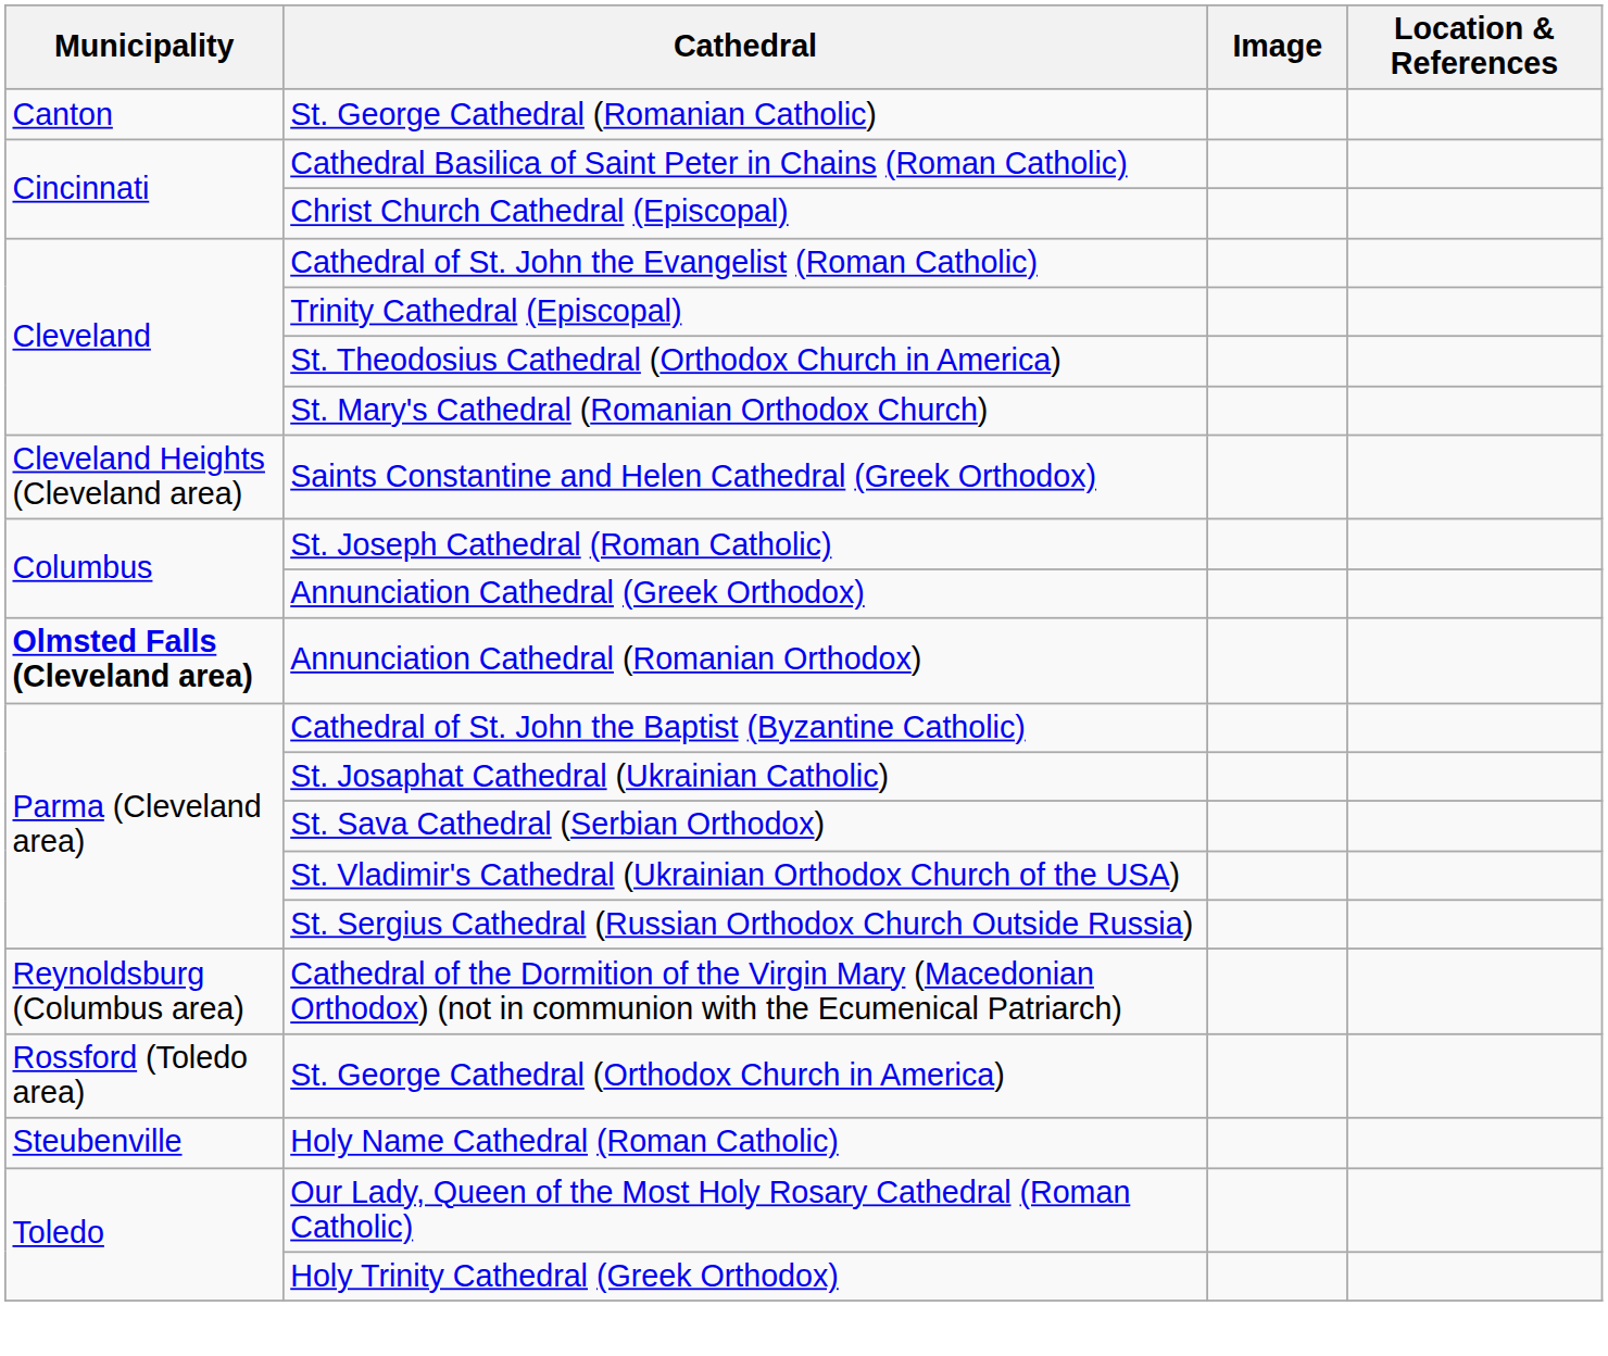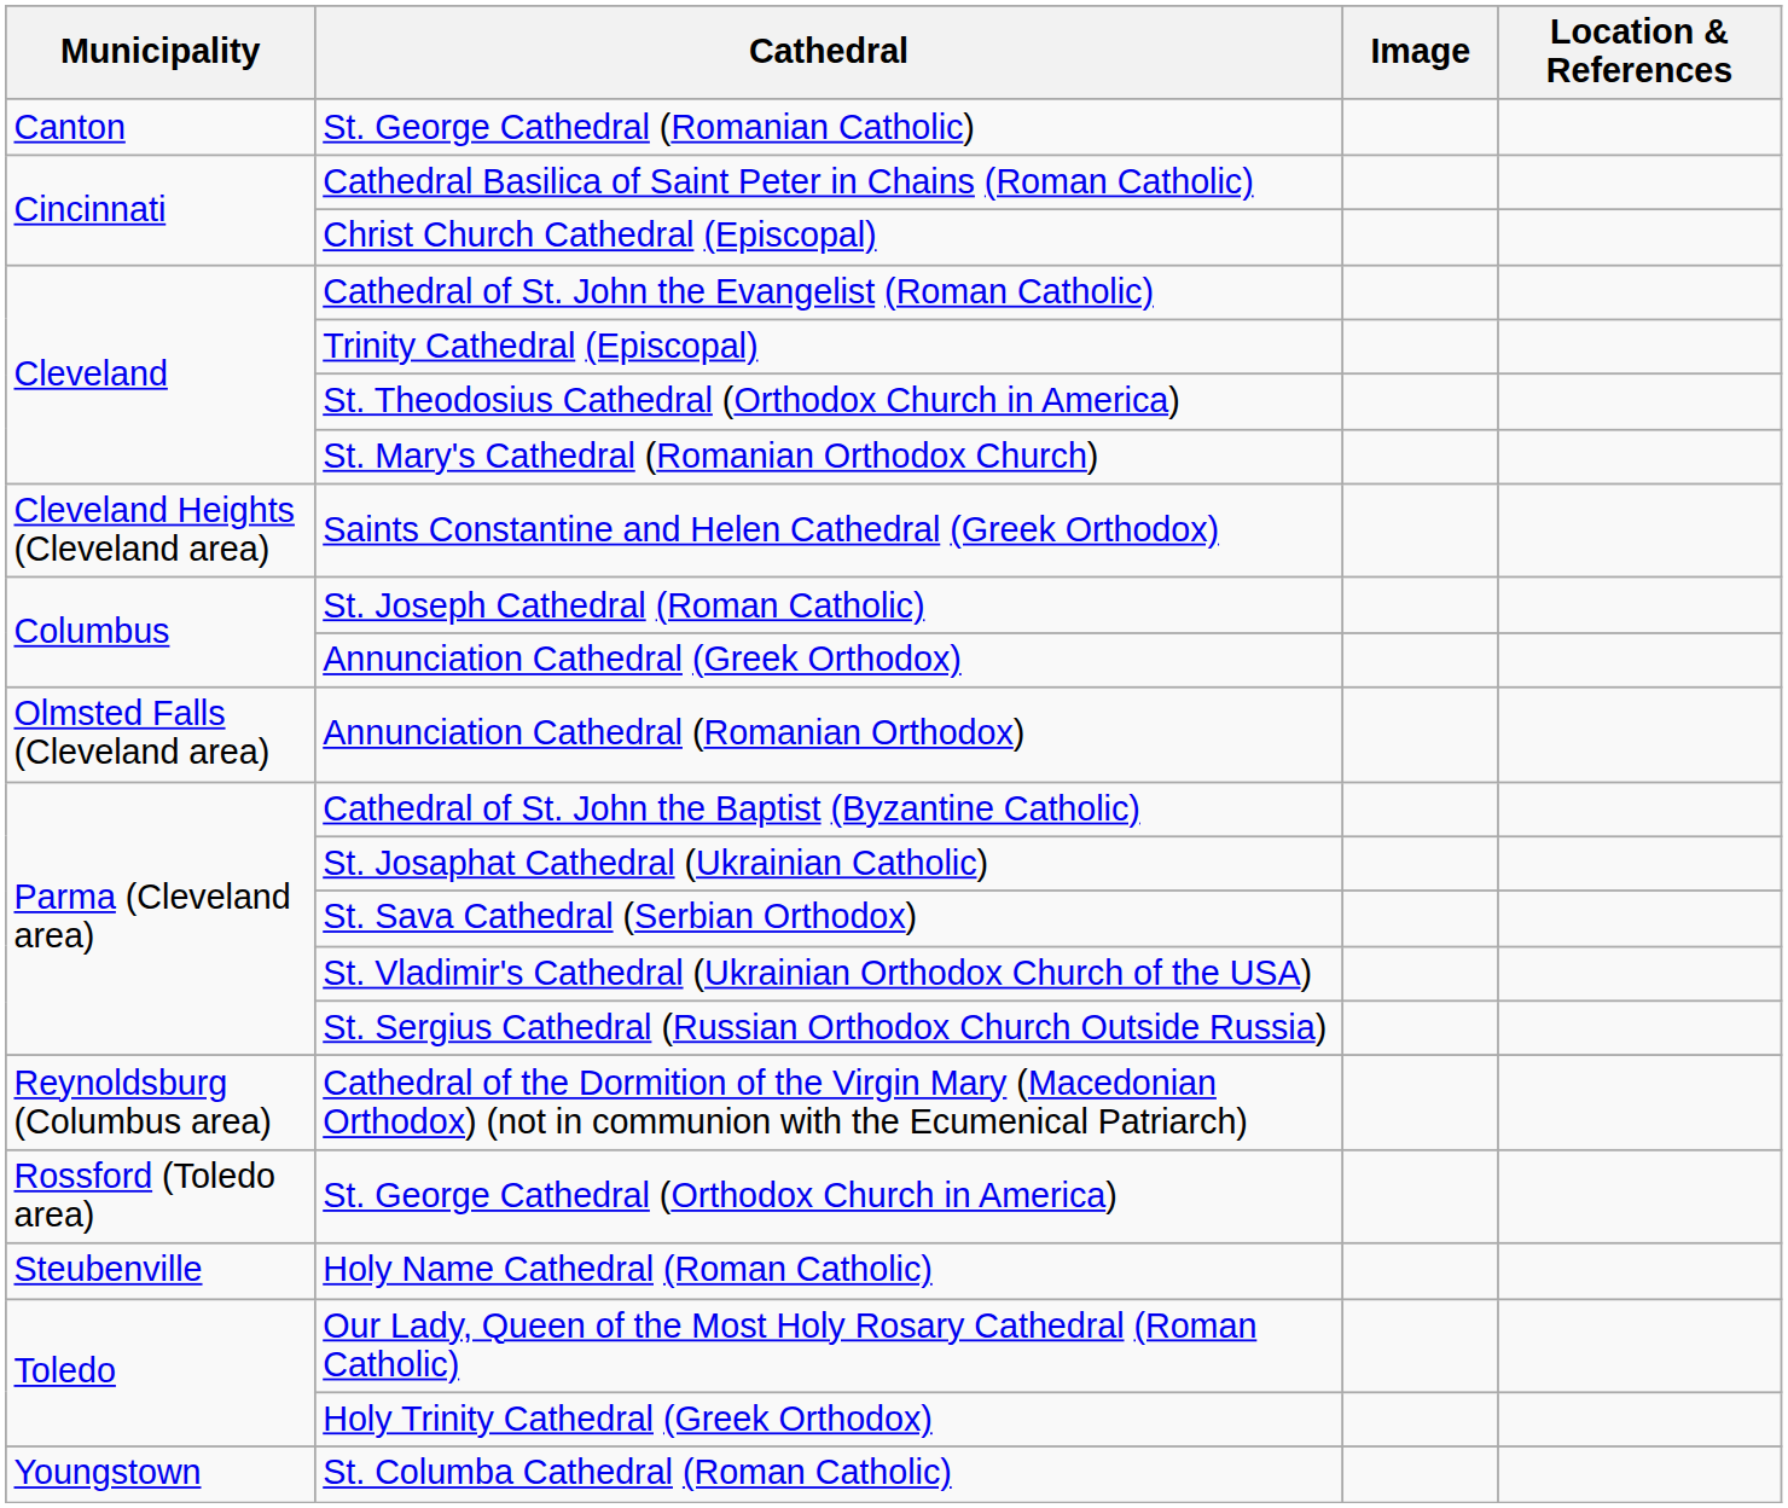Annunciation Cathedral (Romanian Orthodox) | Municipality: bold -> normal
+ row: Youngstown | St. Columba Cathedral (Roman Catholic)
